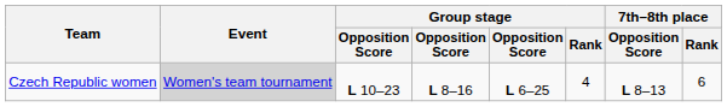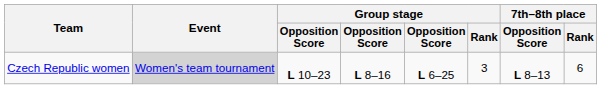Czech Republic women | Group stage / Rank: 4 -> 3
